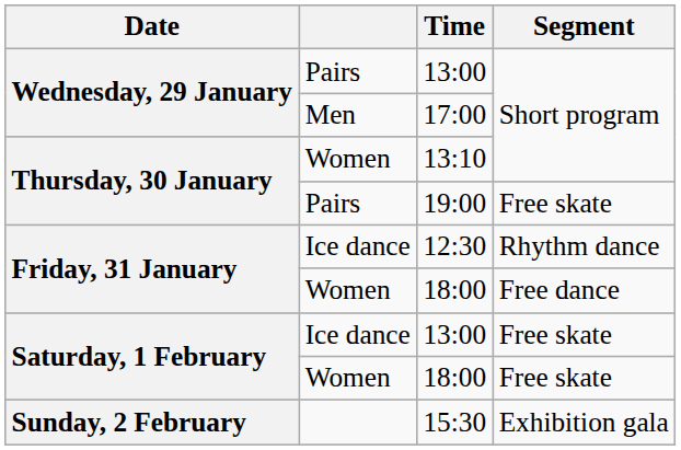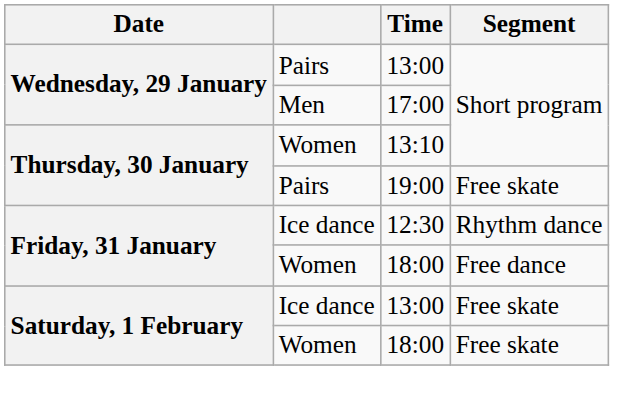- row: Sunday, 2 February | 15:30 | Exhibition gala
